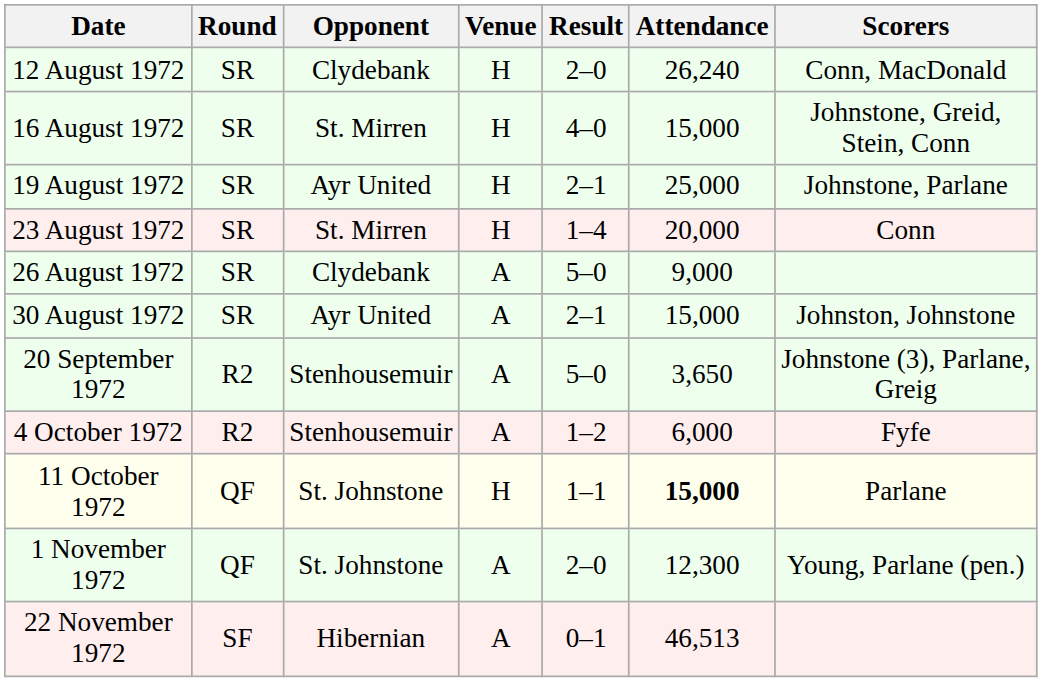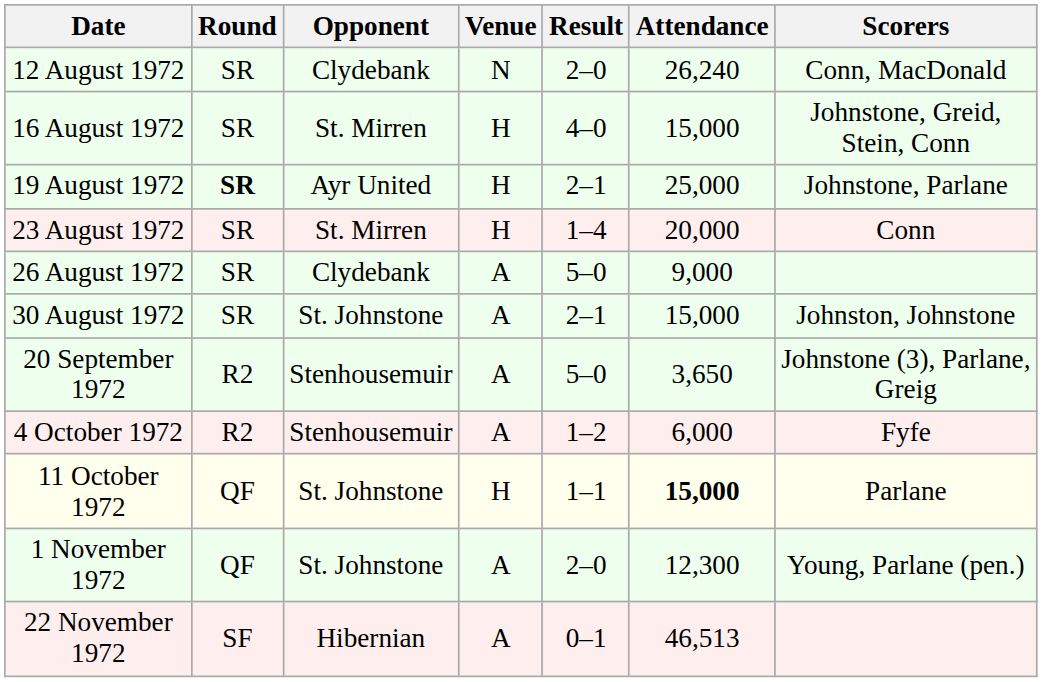12 August 1972 | Venue: H -> N
19 August 1972 | Round: normal -> bold
30 August 1972 | Opponent: Ayr United -> St. Johnstone
